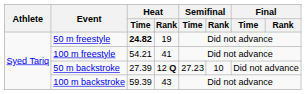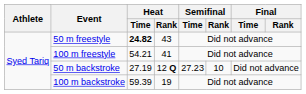50 m freestyle | Heat / Rank: 19 -> 43
50 m backstroke | Heat / Time: 27.39 -> 27.19
100 m backstroke | Heat / Rank: 43 -> 19
